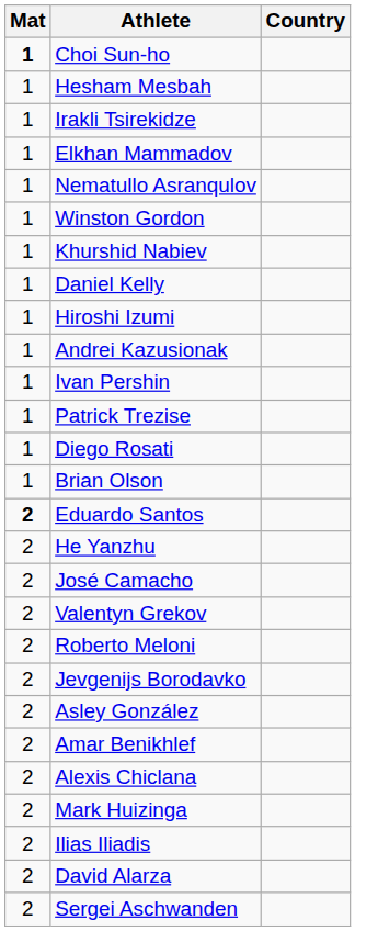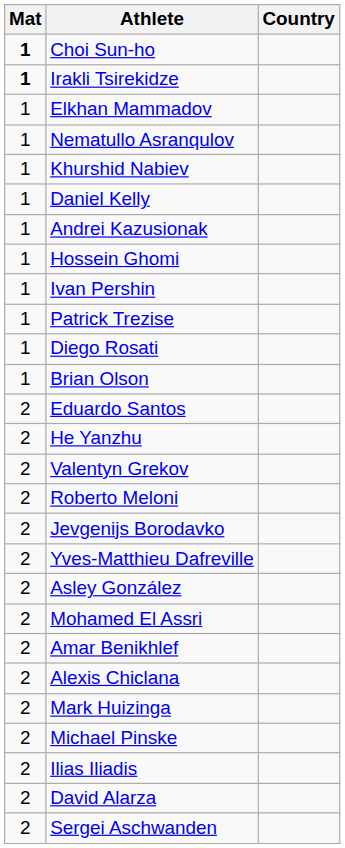- row: 1 | Hesham Mesbah
Irakli Tsirekidze | Mat: normal -> bold
- row: 1 | Winston Gordon
- row: 1 | Hiroshi Izumi
+ row: 1 | Hossein Ghomi
Eduardo Santos | Mat: bold -> normal
- row: 2 | José Camacho
+ row: 2 | Yves-Matthieu Dafreville
+ row: 2 | Mohamed El Assri
+ row: 2 | Michael Pinske
